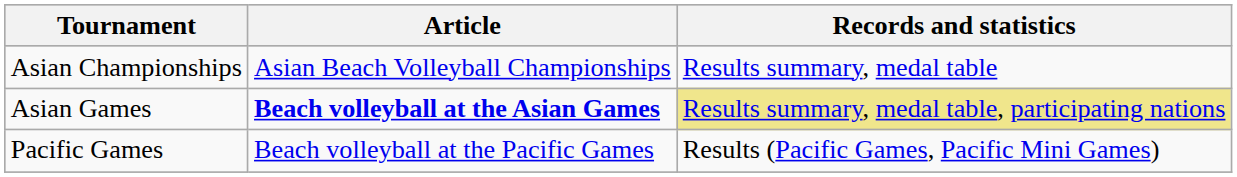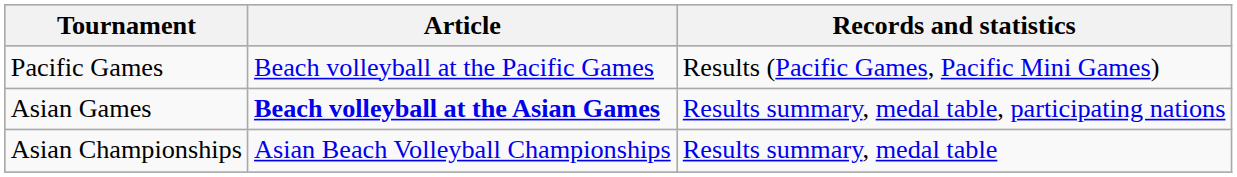rows swapped: Asian Championships <-> Pacific Games
Asian Games | Records and statistics: khaki background -> no background
